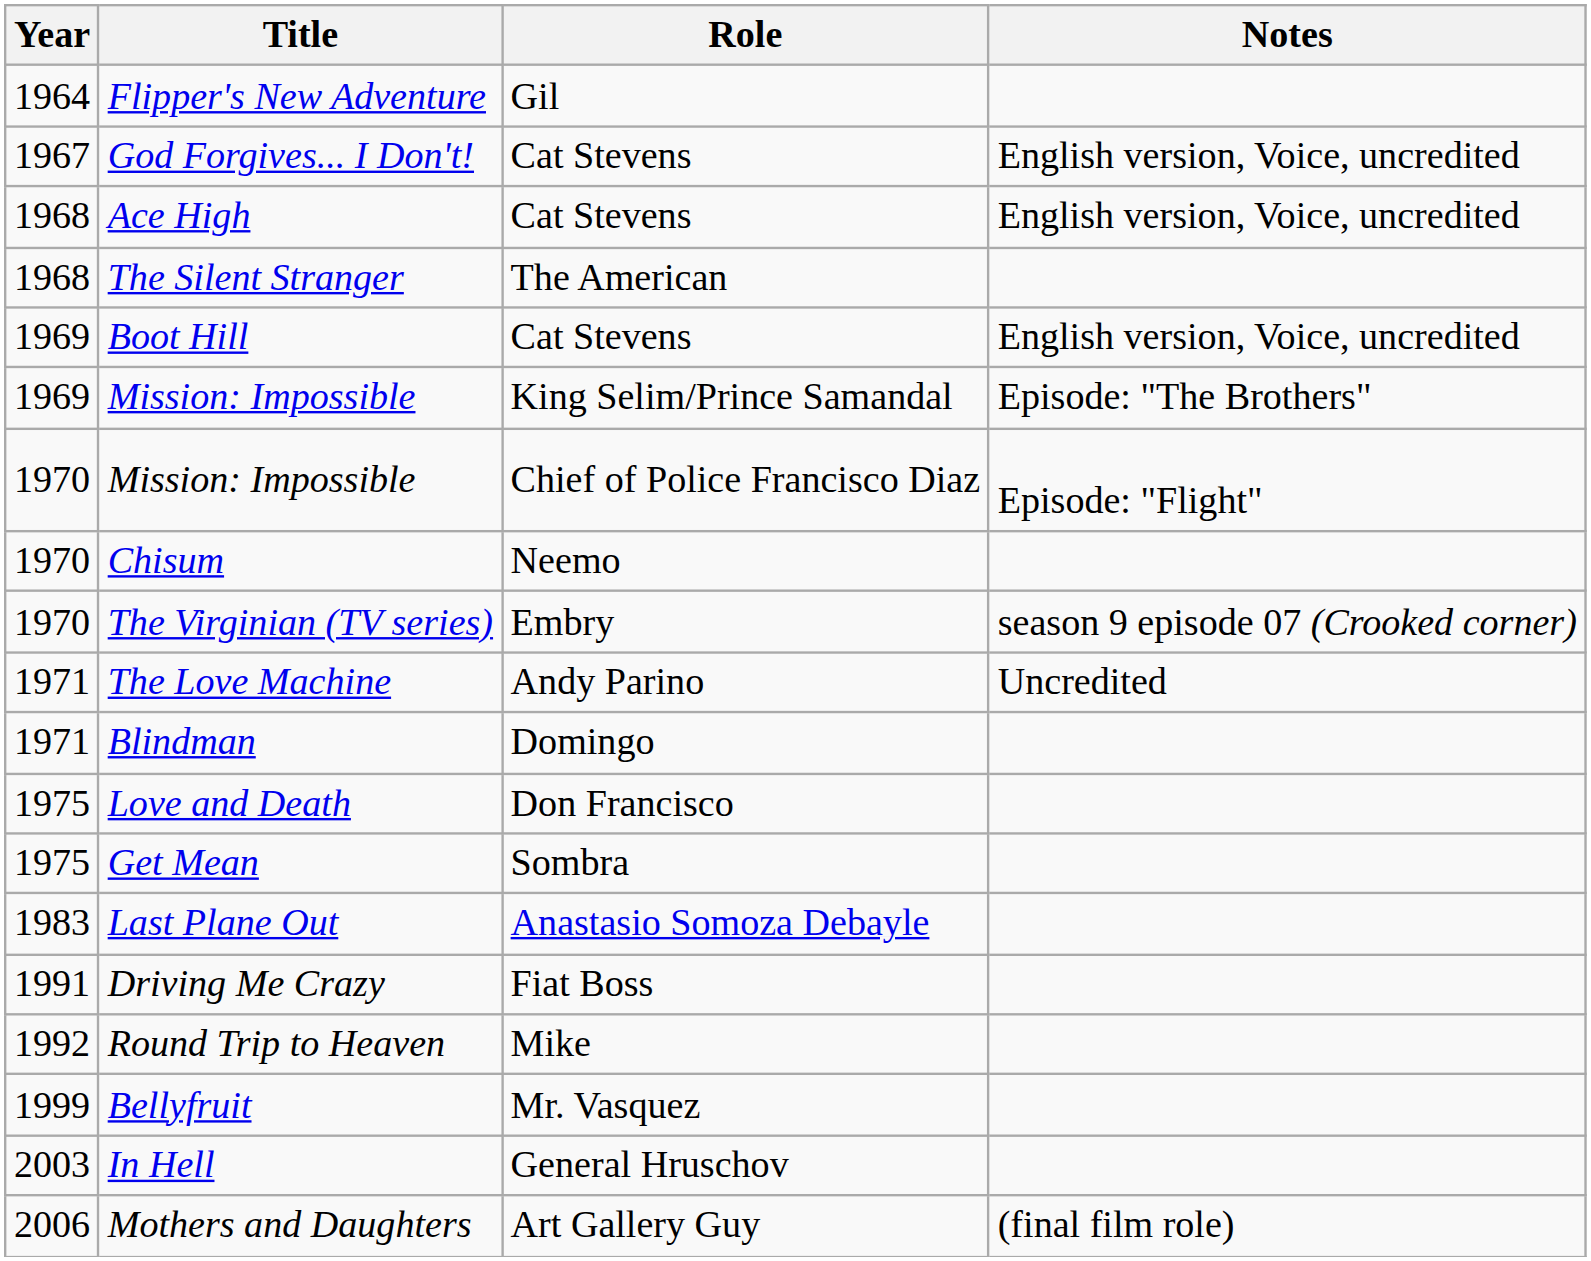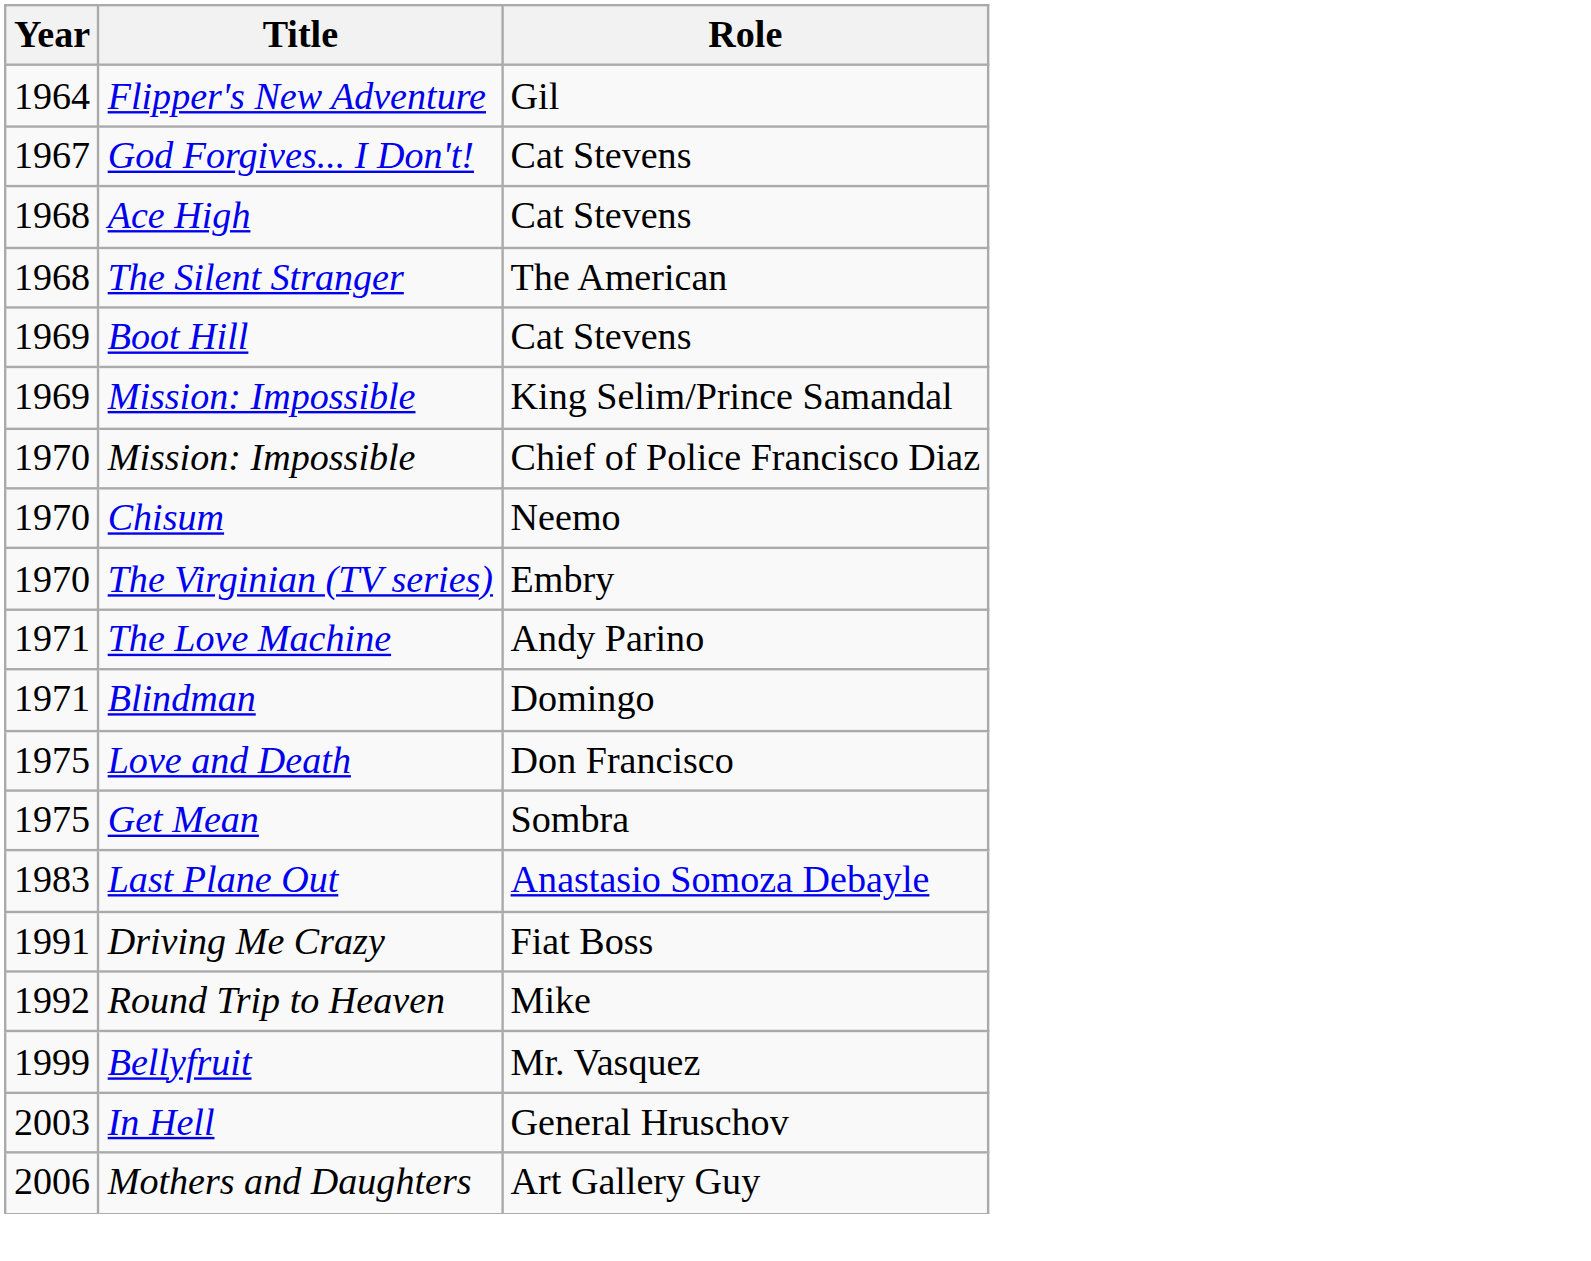- column: Notes | English version, Voice, uncredited | English version, Voice, uncredited | English version, Voice, uncredited | Episode: "The Brothers" | Episode: "Flight" | season 9 episode 07 (Crooked corner) | Uncredited | (final film role)
